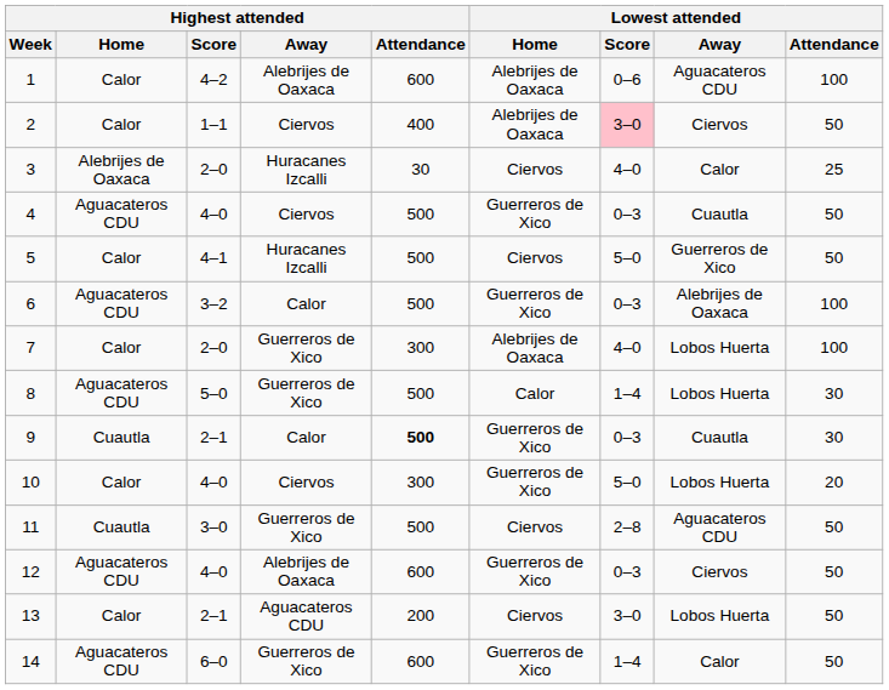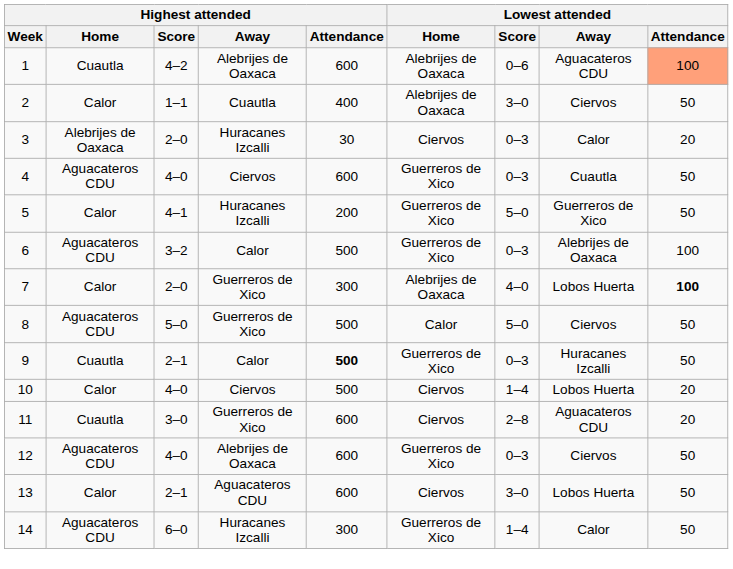1 | Highest attended / Home: Calor -> Cuautla
1 | Lowest attended / Attendance: no background -> lightsalmon background
2 | Highest attended / Away: Ciervos -> Cuautla
2 | Lowest attended / Score: pink background -> no background
3 | Lowest attended / Score: 4–0 -> 0–3
3 | Lowest attended / Attendance: 25 -> 20
4 | Highest attended / Attendance: 500 -> 600
5 | Highest attended / Attendance: 500 -> 200
5 | Lowest attended / Home: Ciervos -> Guerreros de Xico
7 | Lowest attended / Attendance: normal -> bold
8 | Lowest attended / Score: 1–4 -> 5–0
8 | Lowest attended / Away: Lobos Huerta -> Ciervos
8 | Lowest attended / Attendance: 30 -> 50
9 | Lowest attended / Away: Cuautla -> Huracanes Izcalli
9 | Lowest attended / Attendance: 30 -> 50
10 | Highest attended / Attendance: 300 -> 500
10 | Lowest attended / Home: Guerreros de Xico -> Ciervos
10 | Lowest attended / Score: 5–0 -> 1–4
11 | Highest attended / Attendance: 500 -> 600
11 | Lowest attended / Attendance: 50 -> 20
13 | Highest attended / Attendance: 200 -> 600
14 | Highest attended / Away: Guerreros de Xico -> Huracanes Izcalli
14 | Highest attended / Attendance: 600 -> 300
